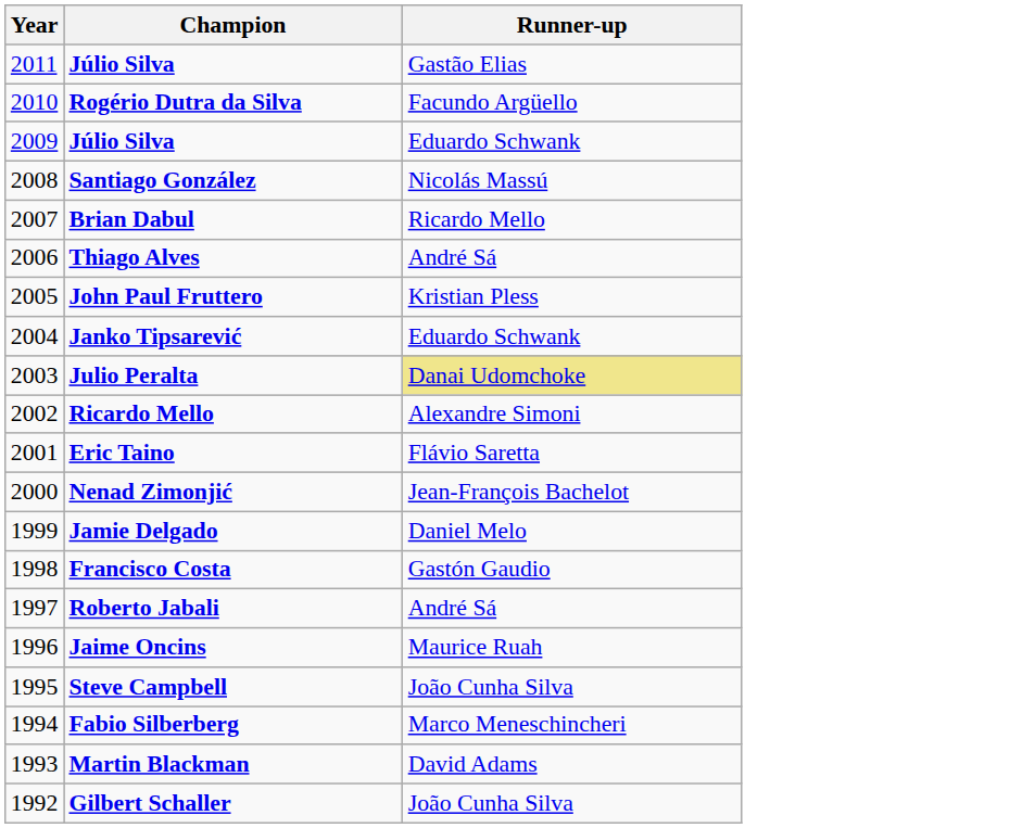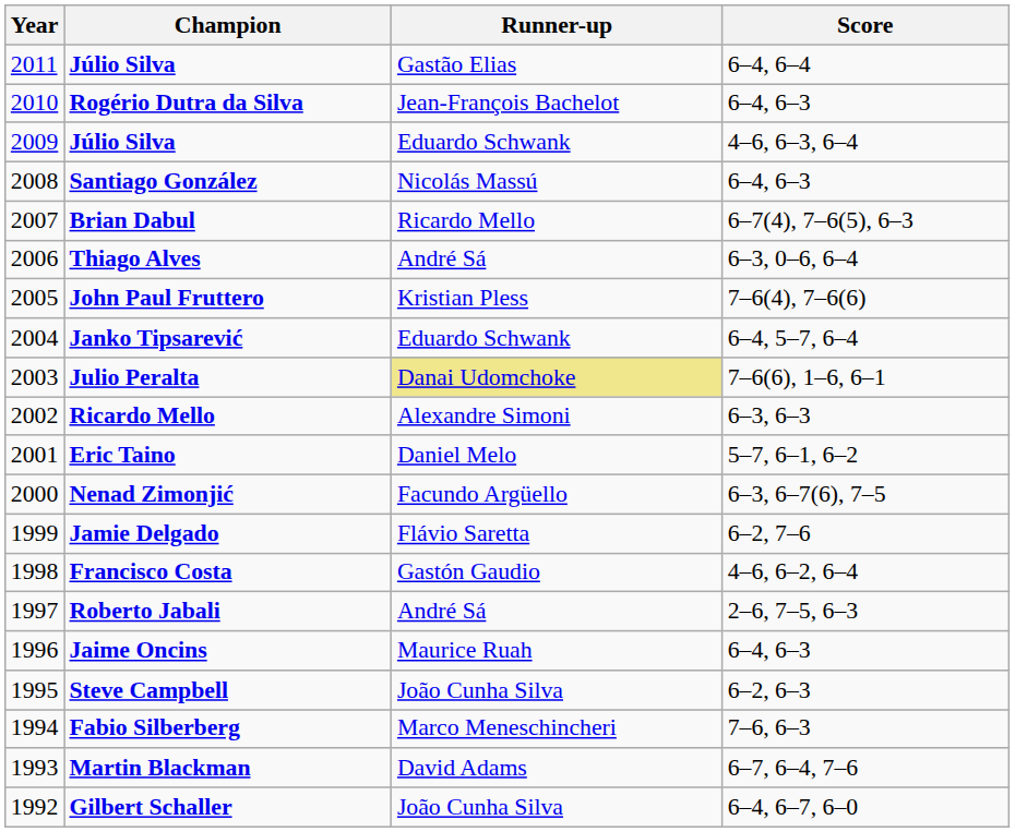+ column: Score | 6–4, 6–4 | 6–4, 6–3 | 4–6, 6–3, 6–4 | 6–4, 6–3 | 6–7(4), 7–6(5), 6–3 | 6–3, 0–6, 6–4 | 7–6(4), 7–6(6) | 6–4, 5–7, 6–4 | 7–6(6), 1–6, 6–1 | 6–3, 6–3 | 5–7, 6–1, 6–2 | 6–3, 6–7(6), 7–5 | 6–2, 7–6 | 4–6, 6–2, 6–4 | 2–6, 7–5, 6–3 | 6–4, 6–3 | 6–2, 6–3 | 7–6, 6–3 | 6–7, 6–4, 7–6 | 6–4, 6–7, 6–0
Rogério Dutra da Silva | Runner-up: Facundo Argüello -> Jean-François Bachelot
Eric Taino | Runner-up: Flávio Saretta -> Daniel Melo
Nenad Zimonjić | Runner-up: Jean-François Bachelot -> Facundo Argüello
Jamie Delgado | Runner-up: Daniel Melo -> Flávio Saretta
